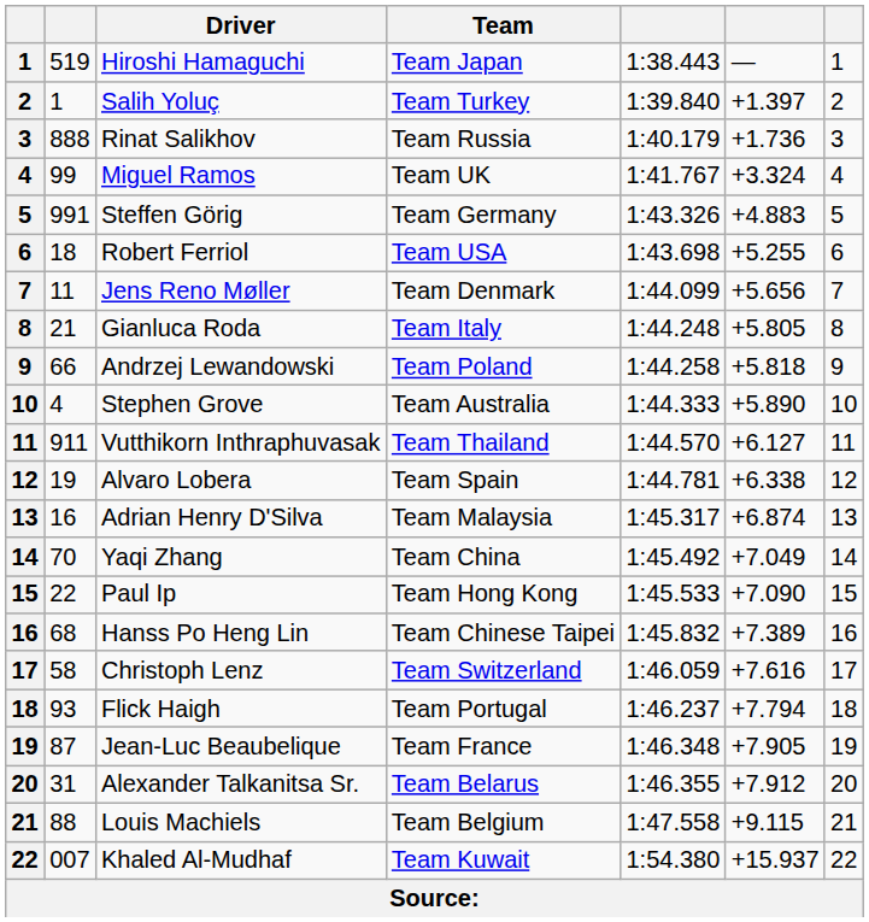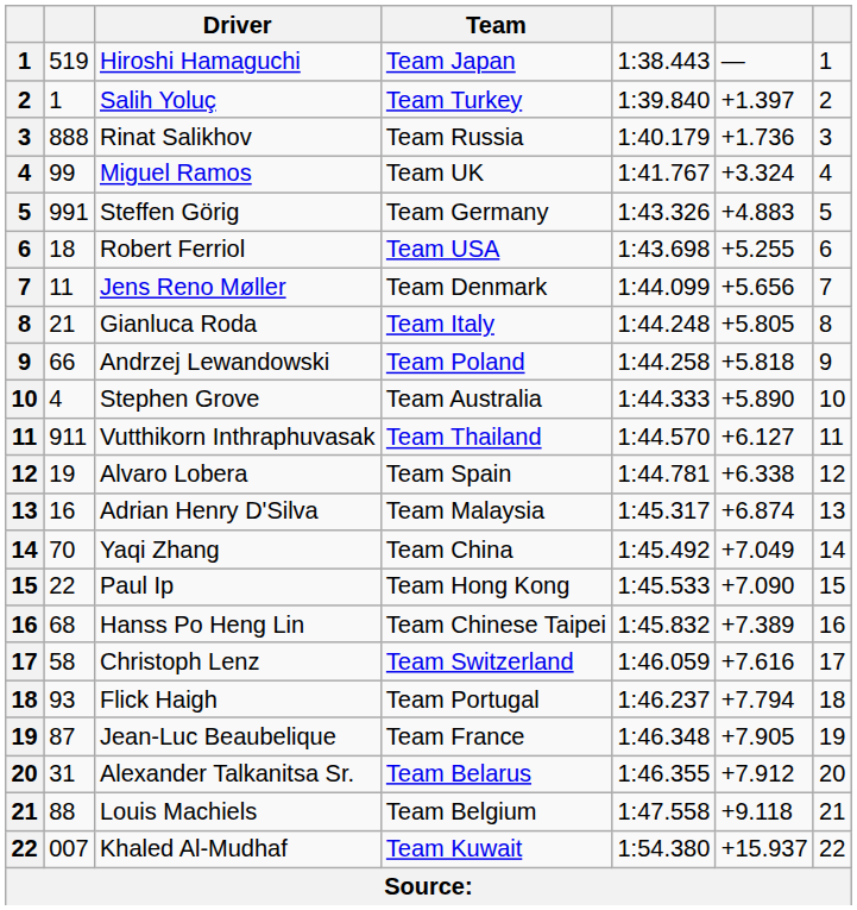Louis Machiels | column 6: +9.115 -> +9.118
